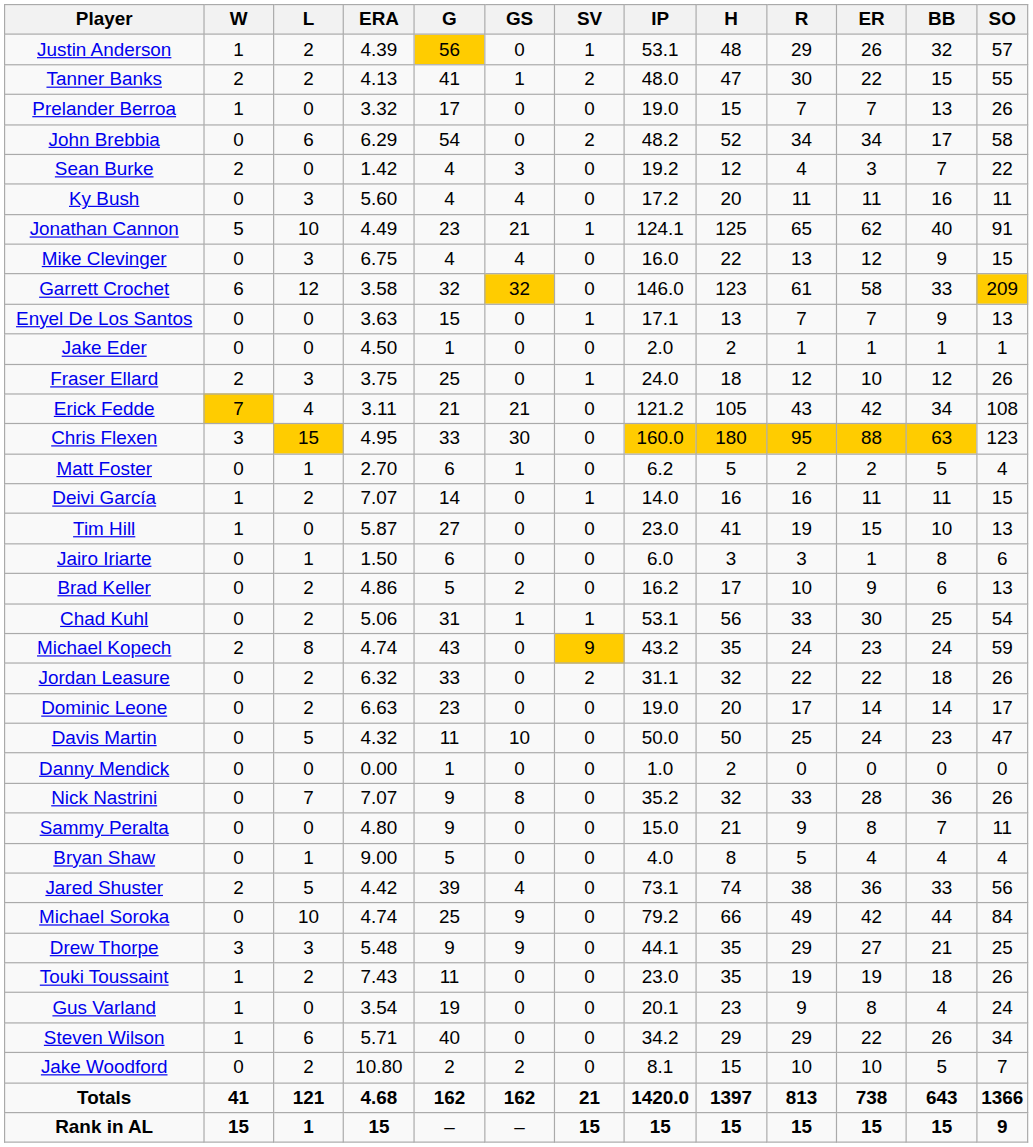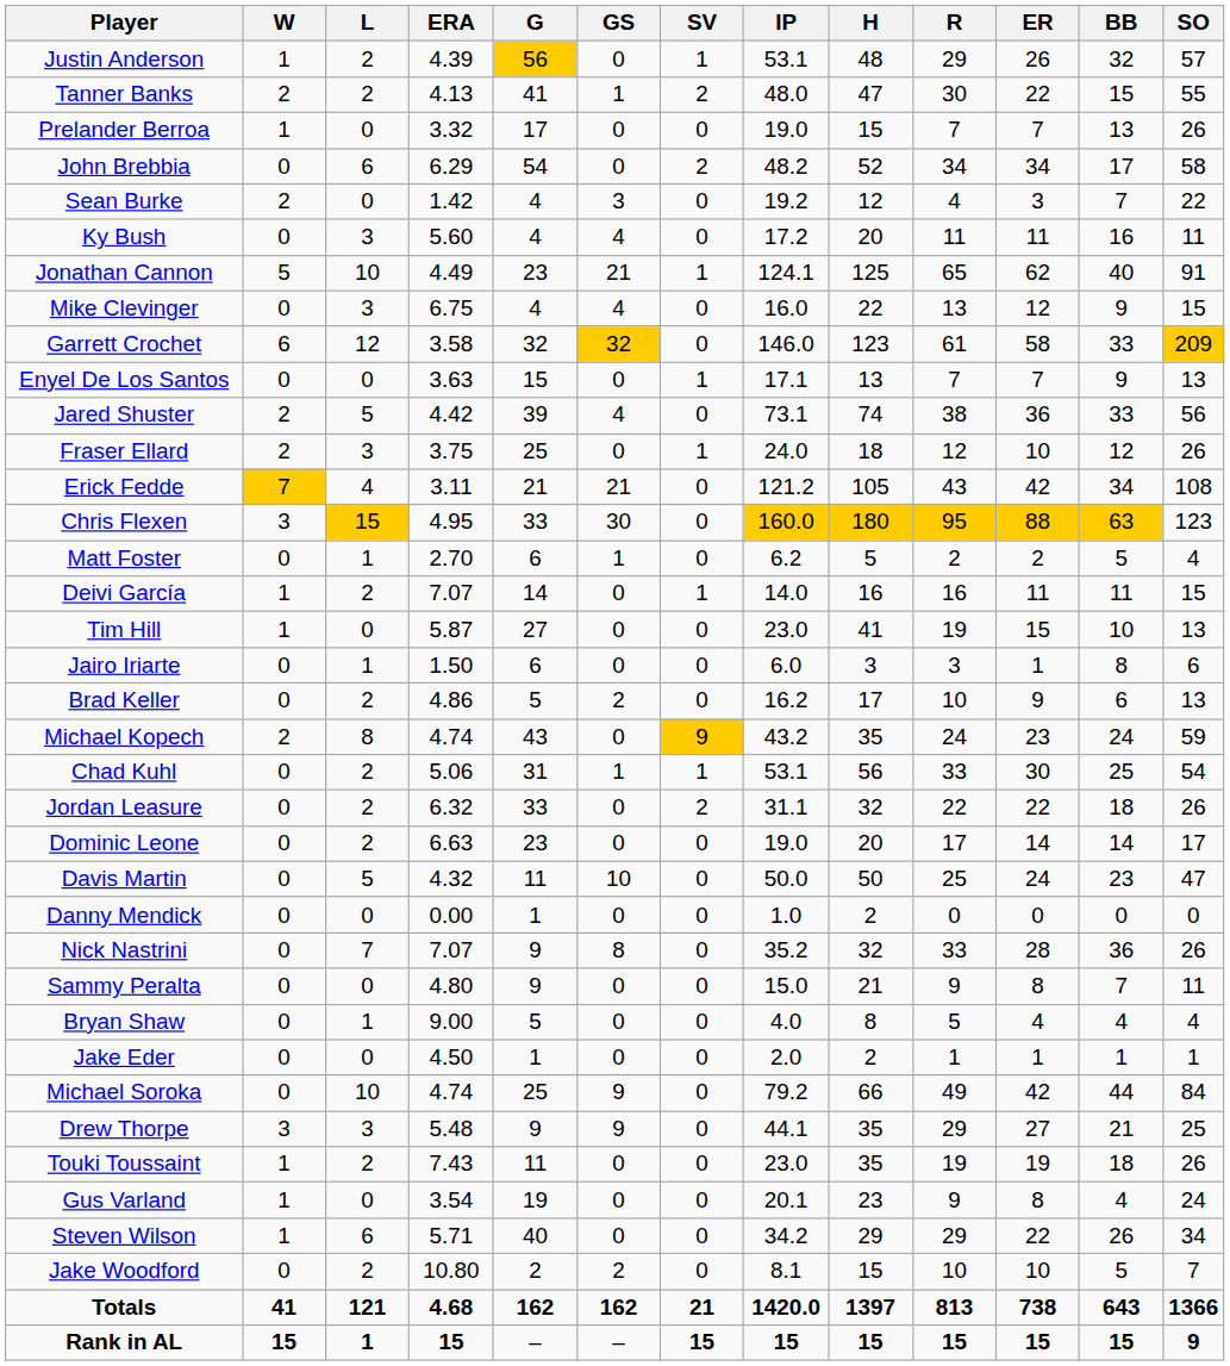rows swapped: Jake Eder <-> Jared Shuster
rows swapped: Michael Kopech <-> Chad Kuhl
